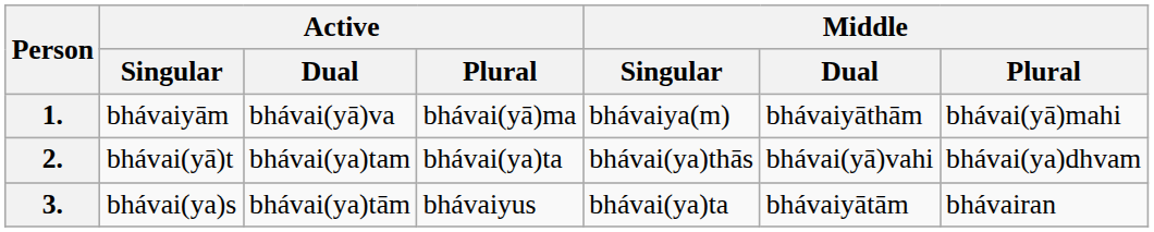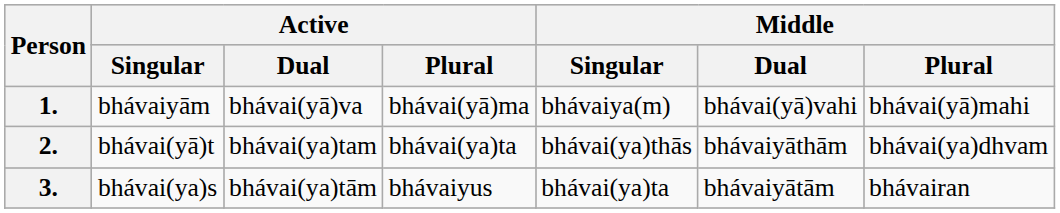1. | Middle / Dual: bhávaiyāthām -> bhávai(yā)vahi
2. | Middle / Dual: bhávai(yā)vahi -> bhávaiyāthām
